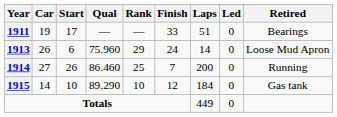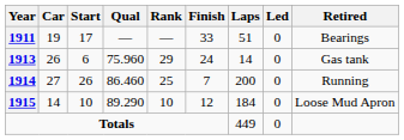1913 | Retired: Loose Mud Apron -> Gas tank
1915 | Retired: Gas tank -> Loose Mud Apron
